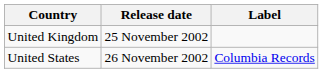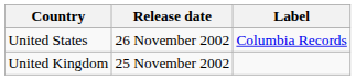rows swapped: United Kingdom <-> United States
